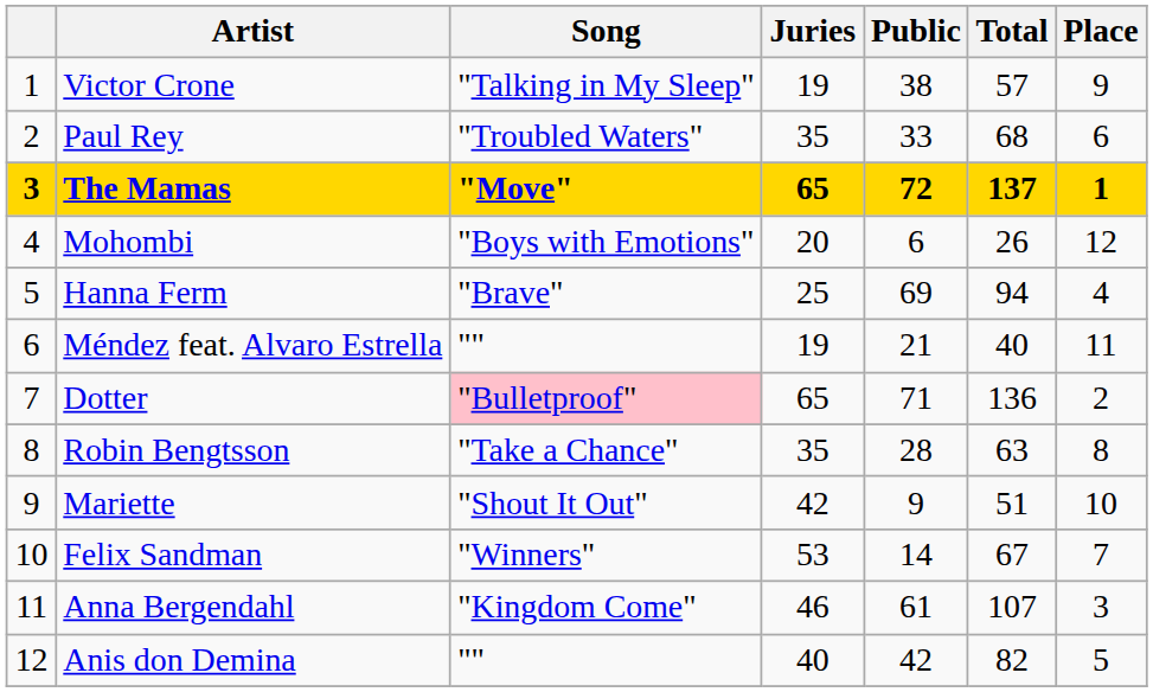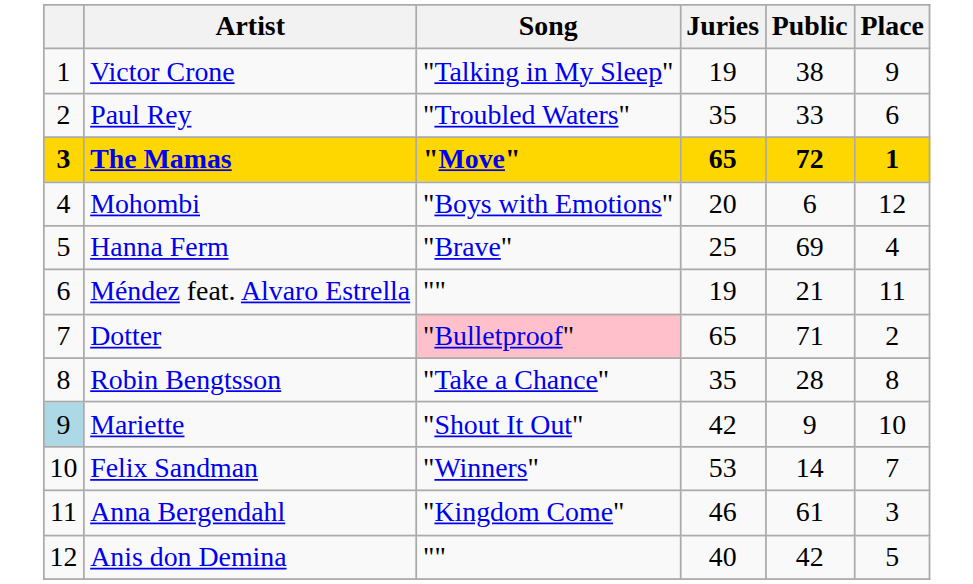- column: Total | 57 | 68 | 137 | 26 | 94 | 40 | 136 | 63 | 51 | 67 | 107 | 82
Mariette | column 1: no background -> lightblue background
